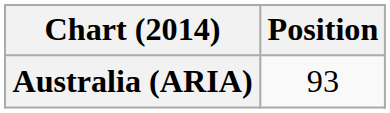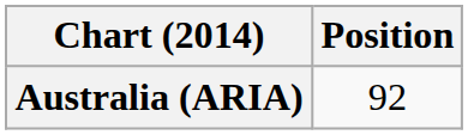Australia (ARIA) | Position: 93 -> 92
